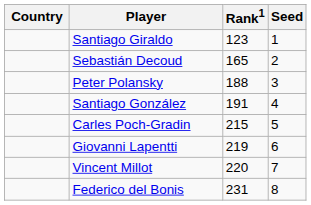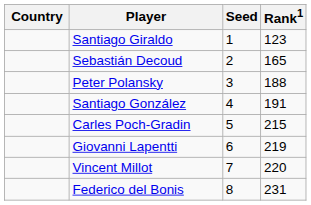columns swapped: Rank1 <-> Seed
